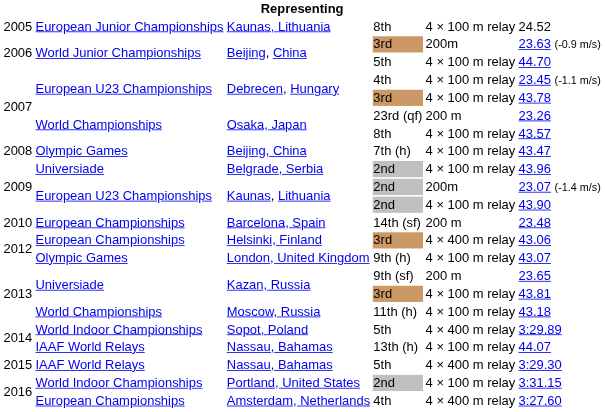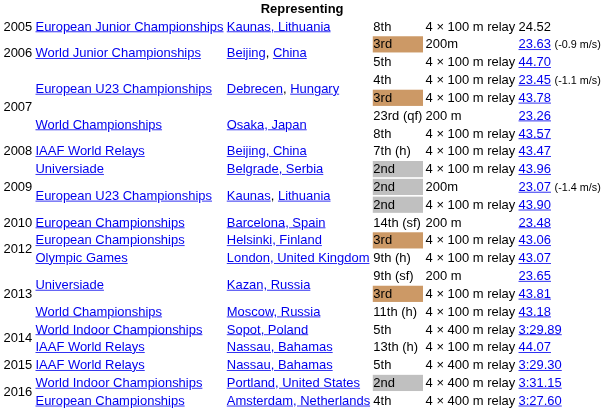Beijing, China / 7th (h) | column 2: Olympic Games -> IAAF World Relays
Helsinki, Finland | column 5: 4 × 400 m relay -> 4 × 100 m relay
Portland, United States | column 5: 4 × 100 m relay -> 4 × 400 m relay
